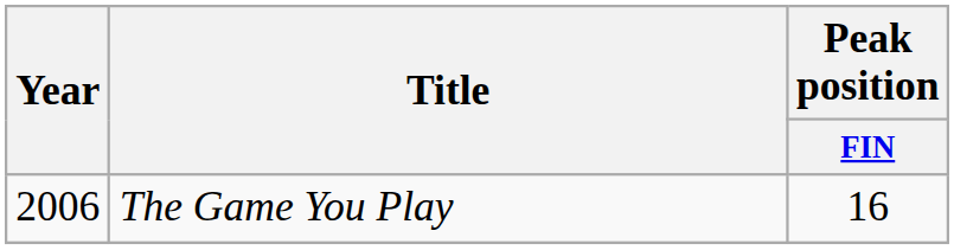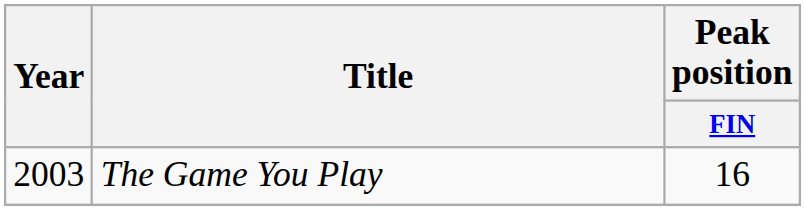The Game You Play | Year: 2006 -> 2003
